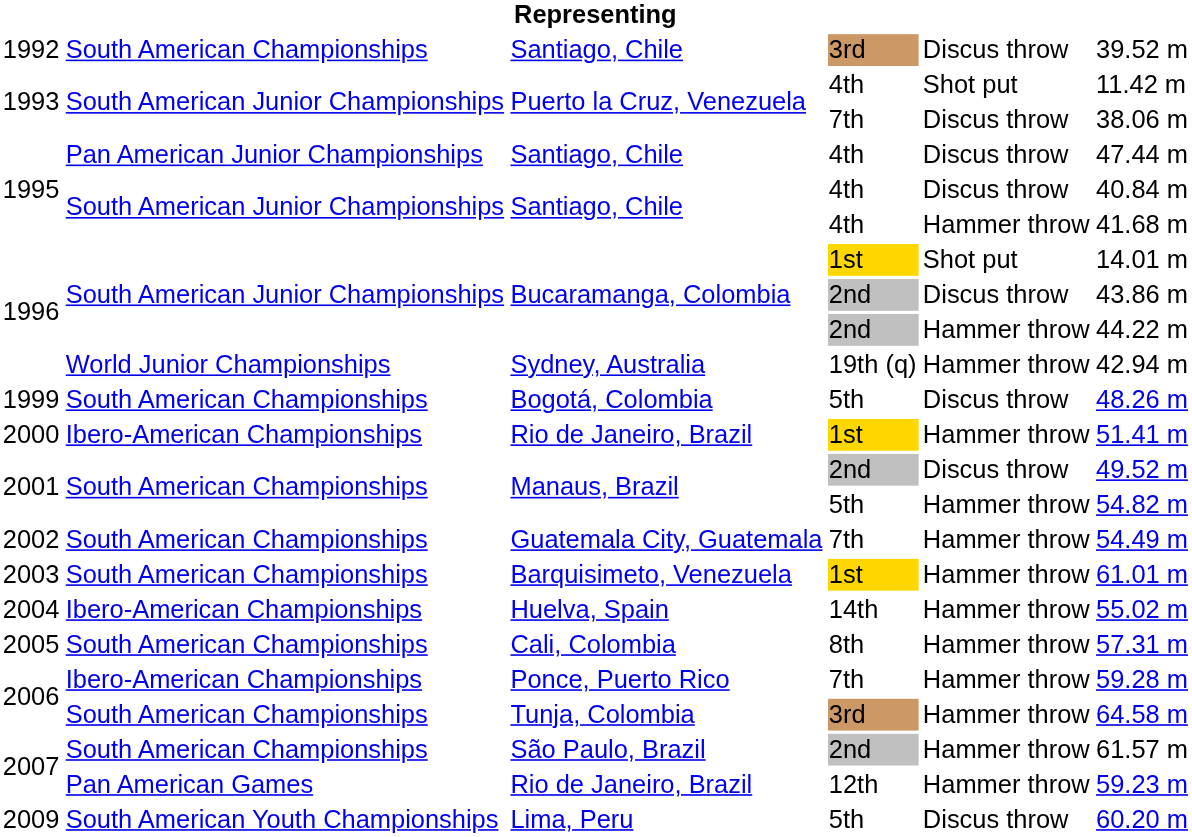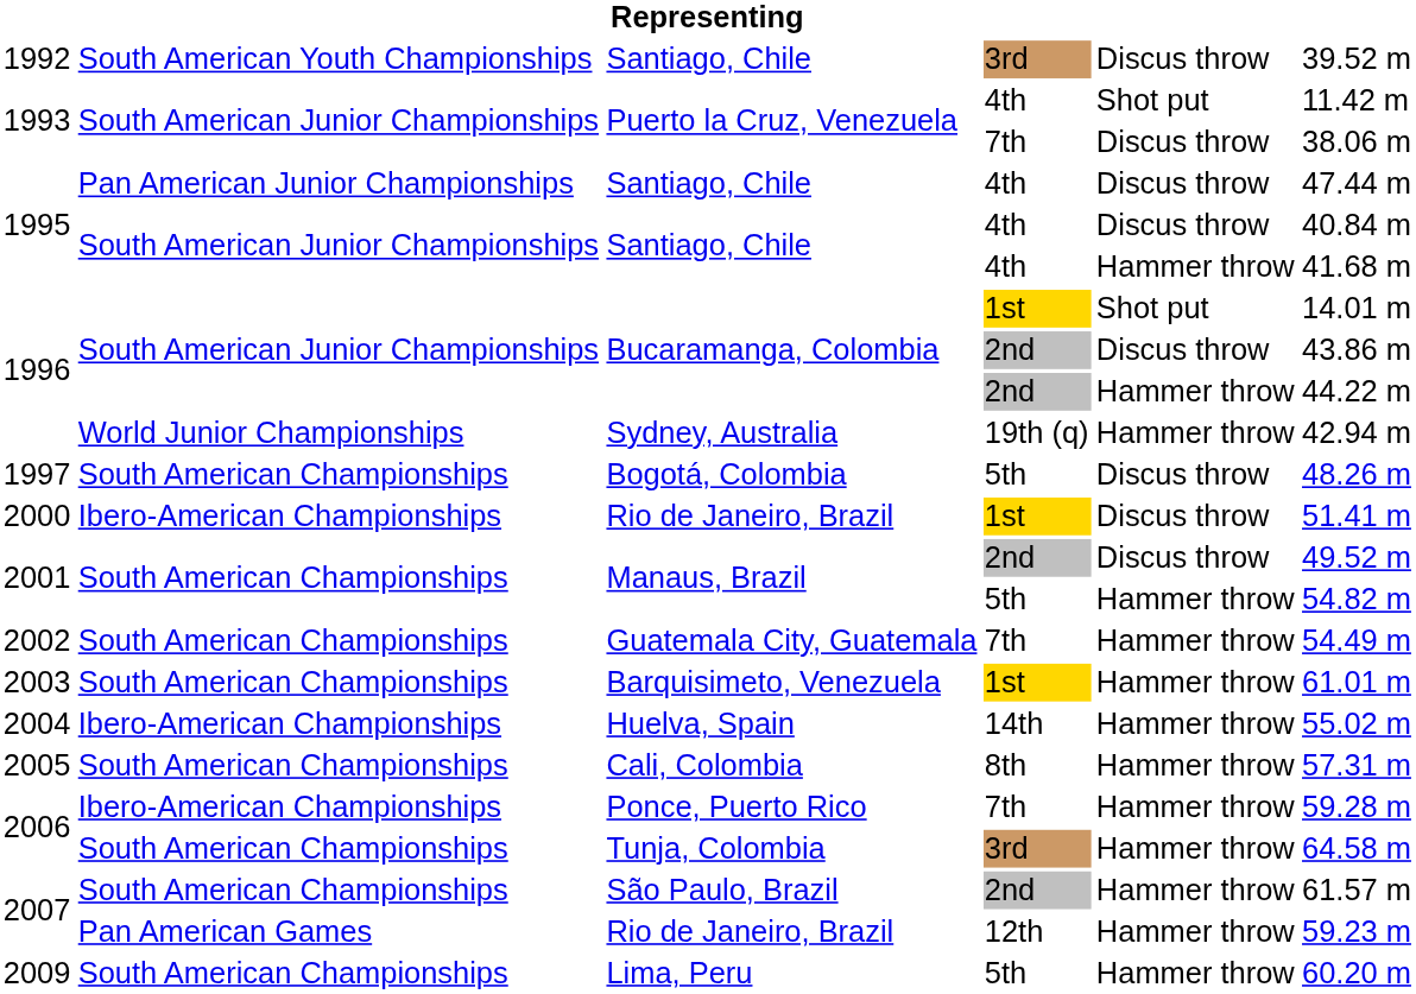Santiago, Chile / 3rd | column 2: South American Championships -> South American Youth Championships
Bogotá, Colombia | column 1: 1999 -> 1997
Rio de Janeiro, Brazil / 1st | column 5: Hammer throw -> Discus throw
Lima, Peru | column 2: South American Youth Championships -> South American Championships
Lima, Peru | column 5: Discus throw -> Hammer throw
